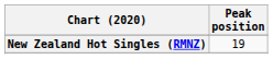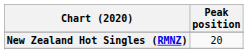New Zealand Hot Singles (RMNZ) | Peak position: 19 -> 20
